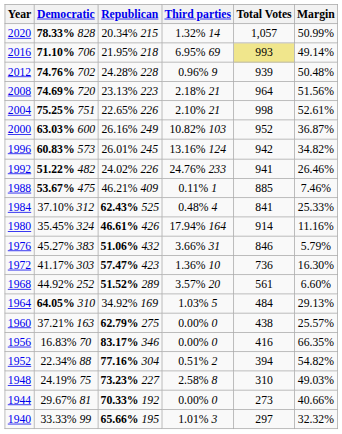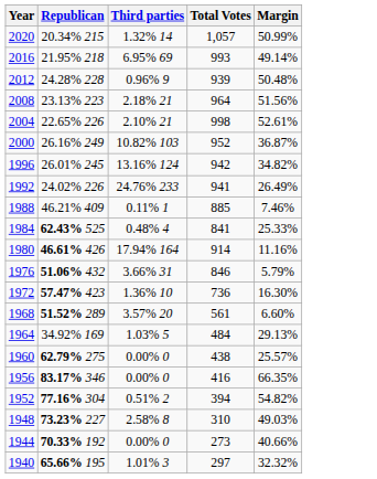- column: Democratic | 78.33% 828 | 71.10% 706 | 74.76% 702 | 74.69% 720 | 75.25% 751 | 63.03% 600 | 60.83% 573 | 51.22% 482 | 53.67% 475 | 37.10% 312 | 35.45% 324 | 45.27% 383 | 41.17% 303 | 44.92% 252 | 64.05% 310 | 37.21% 163 | 16.83% 70 | 22.34% 88 | 24.19% 75 | 29.67% 81 | 33.33% 99
2016 | Total Votes: khaki background -> no background
1992 | Margin: 26.46% -> 26.49%
